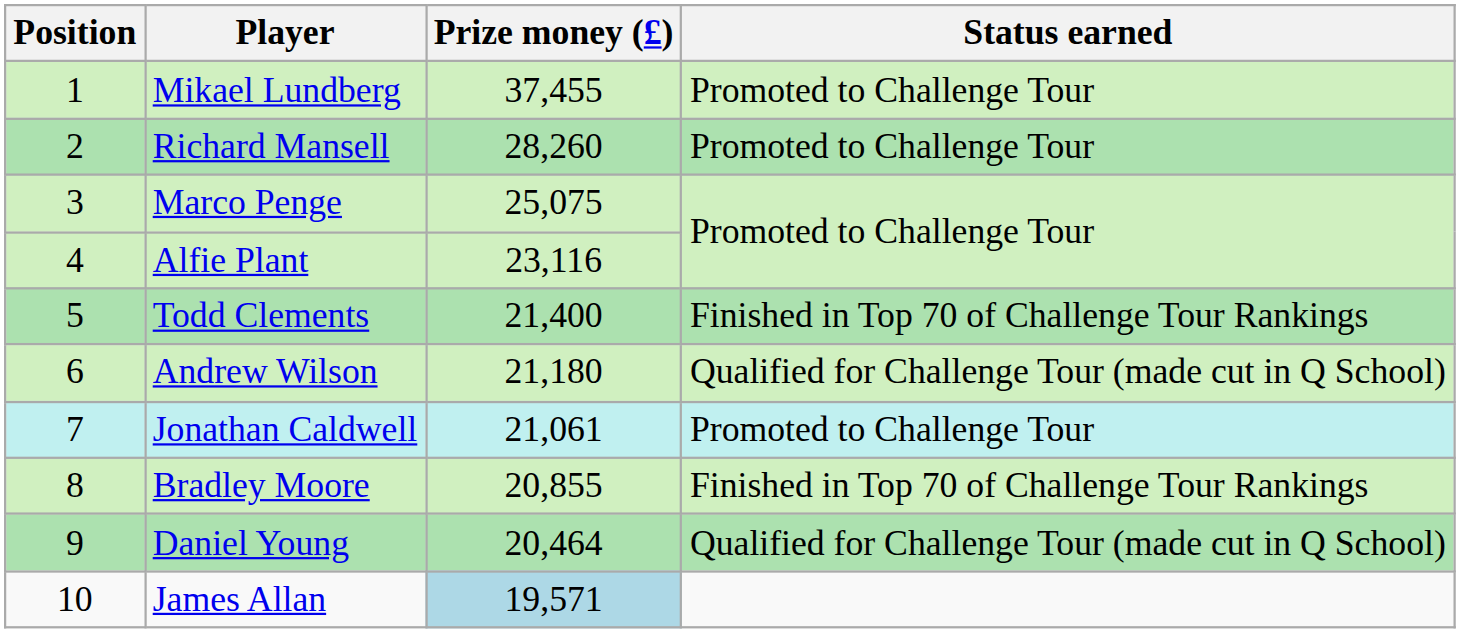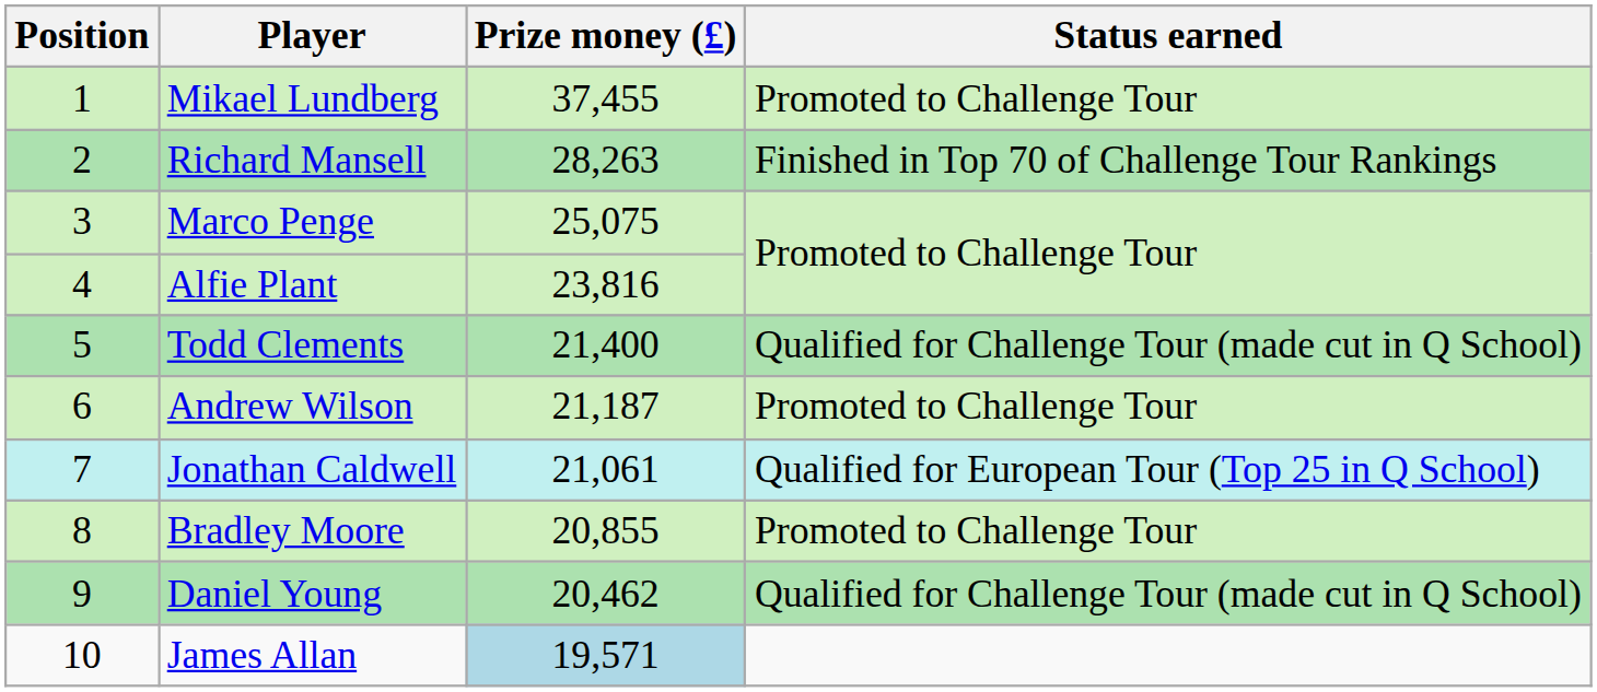Richard Mansell | Prize money (£): 28,260 -> 28,263
Richard Mansell | Status earned: Promoted to Challenge Tour -> Finished in Top 70 of Challenge Tour Rankings
Alfie Plant | Prize money (£): 23,116 -> 23,816
Todd Clements | Status earned: Finished in Top 70 of Challenge Tour Rankings -> Qualified for Challenge Tour (made cut in Q School)
Andrew Wilson | Prize money (£): 21,180 -> 21,187
Andrew Wilson | Status earned: Qualified for Challenge Tour (made cut in Q School) -> Promoted to Challenge Tour
Jonathan Caldwell | Status earned: Promoted to Challenge Tour -> Qualified for European Tour (Top 25 in Q School)
Bradley Moore | Status earned: Finished in Top 70 of Challenge Tour Rankings -> Promoted to Challenge Tour
Daniel Young | Prize money (£): 20,464 -> 20,462
